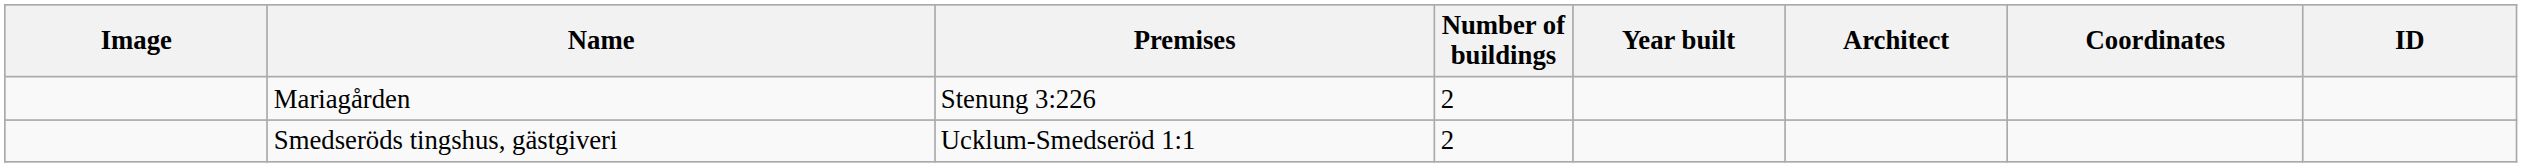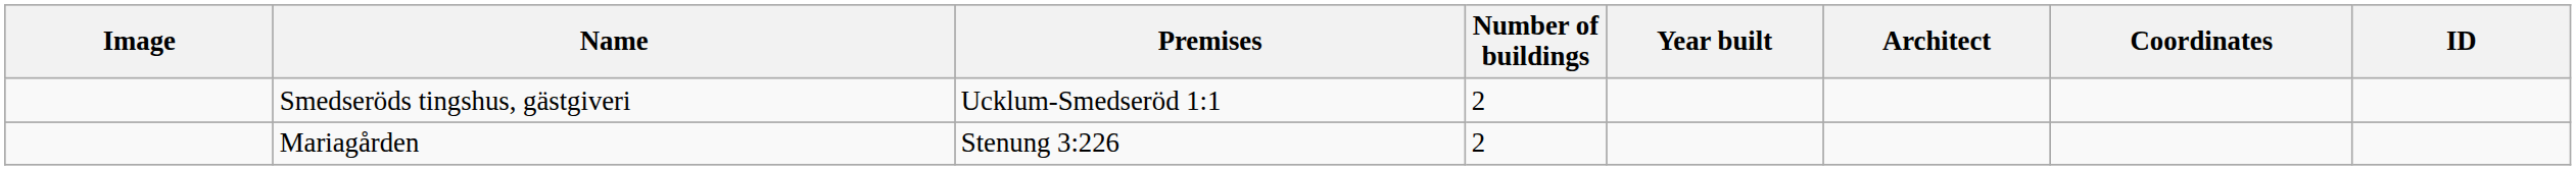rows swapped: Mariagården <-> Smedseröds tingshus, gästgiveri
